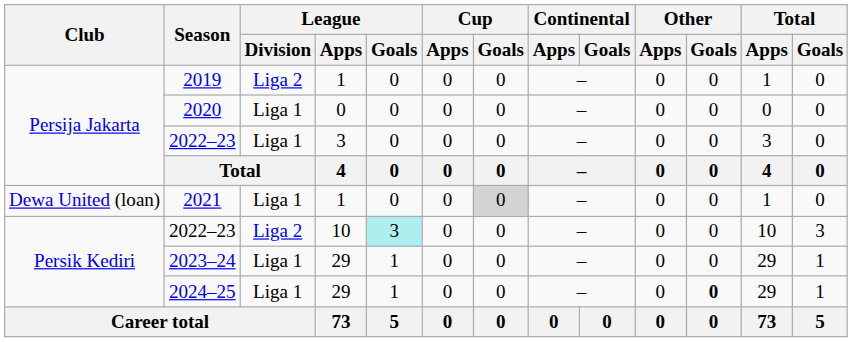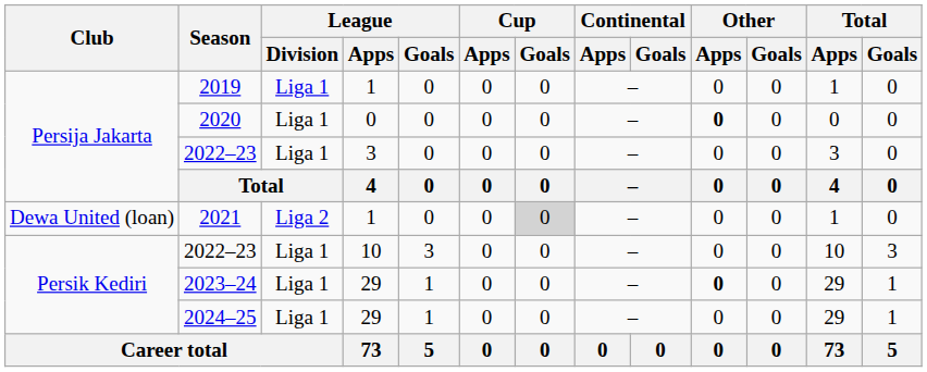2019 | League / Division: Liga 2 -> Liga 1
2020 | Other / Apps: normal -> bold
2021 | League / Division: Liga 1 -> Liga 2
2022–23 / 10 | League / Division: Liga 2 -> Liga 1
2022–23 / 10 | League / Goals: paleturquoise background -> no background
2023–24 | Other / Apps: normal -> bold
2024–25 | Other / Goals: bold -> normal
